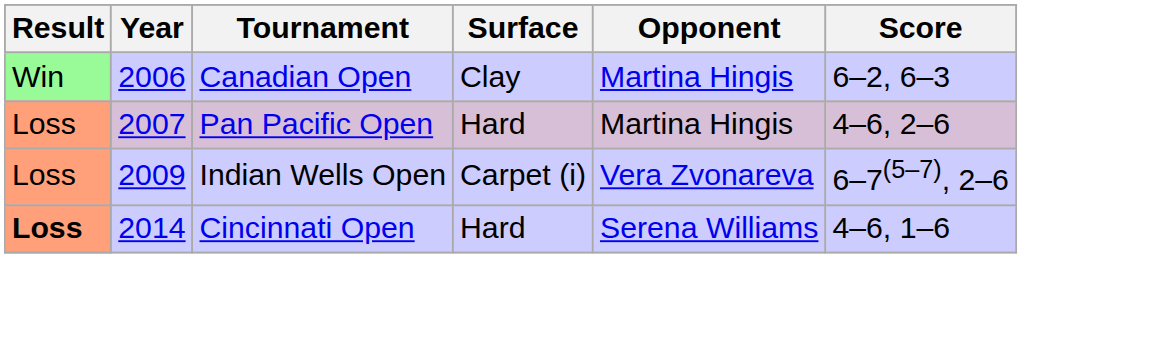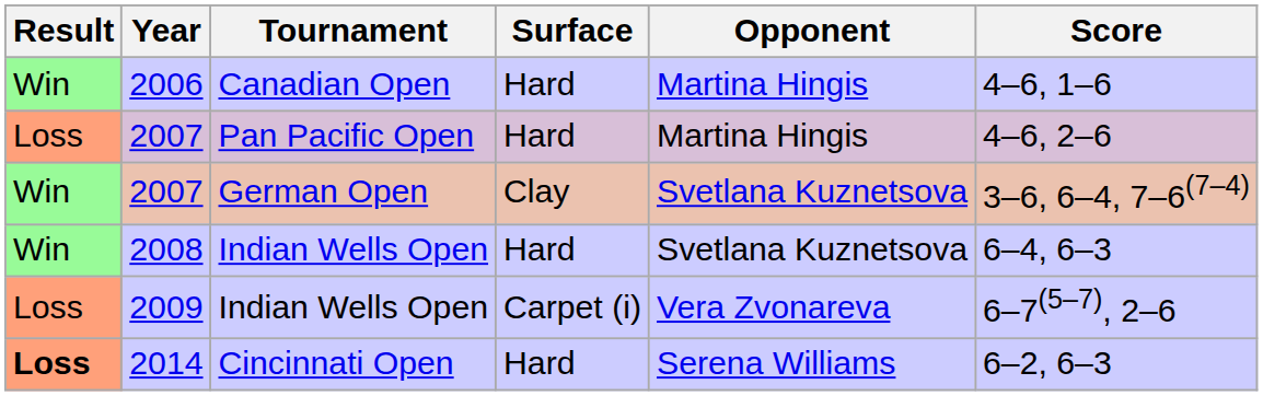2006 | Surface: Clay -> Hard
2006 | Score: 6–2, 6–3 -> 4–6, 1–6
+ row: Win | 2007 | German Open | Clay | Svetlana Kuznetsova | 3–6, 6–4, 7–6(7–4)
+ row: Win | 2008 | Indian Wells Open | Hard | Svetlana Kuznetsova | 6–4, 6–3
2014 | Score: 4–6, 1–6 -> 6–2, 6–3
